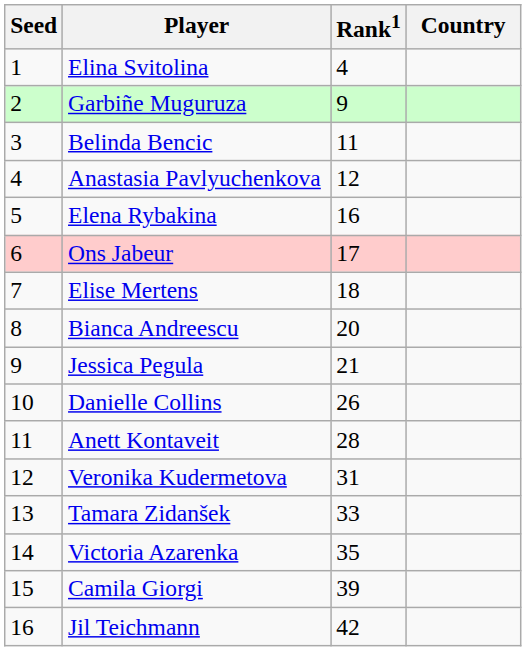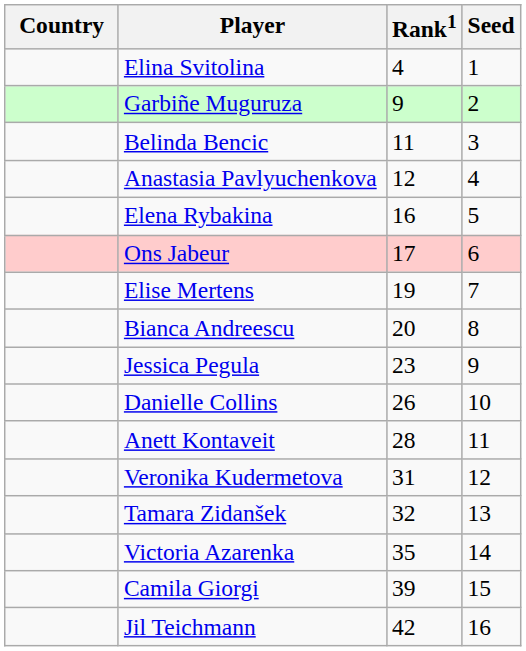columns swapped: Country <-> Seed
Elise Mertens | Rank1: 18 -> 19
Jessica Pegula | Rank1: 21 -> 23
Tamara Zidanšek | Rank1: 33 -> 32
